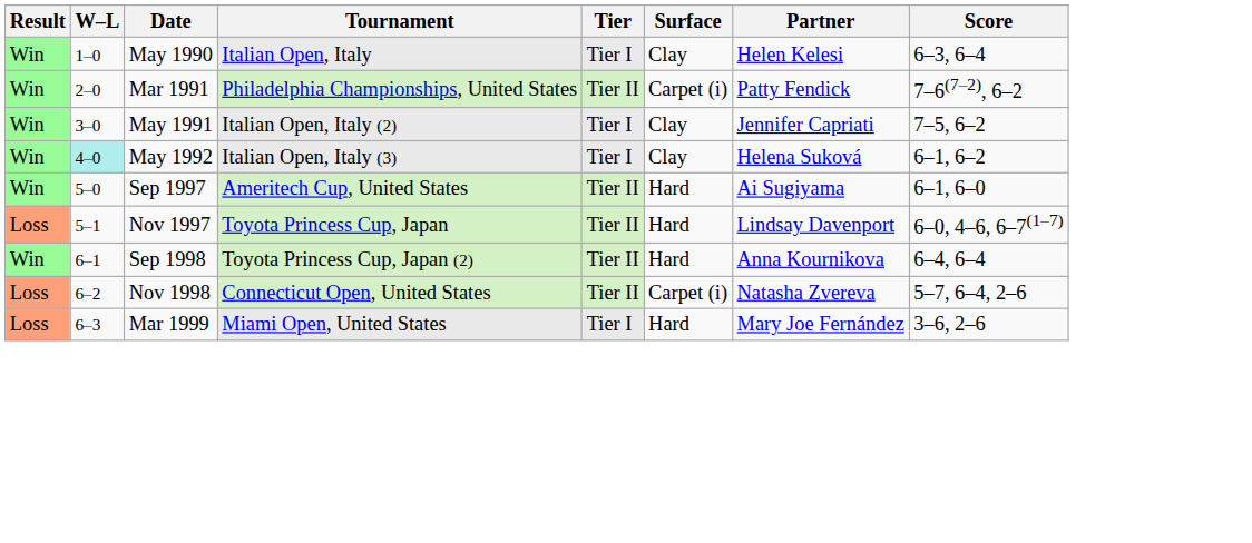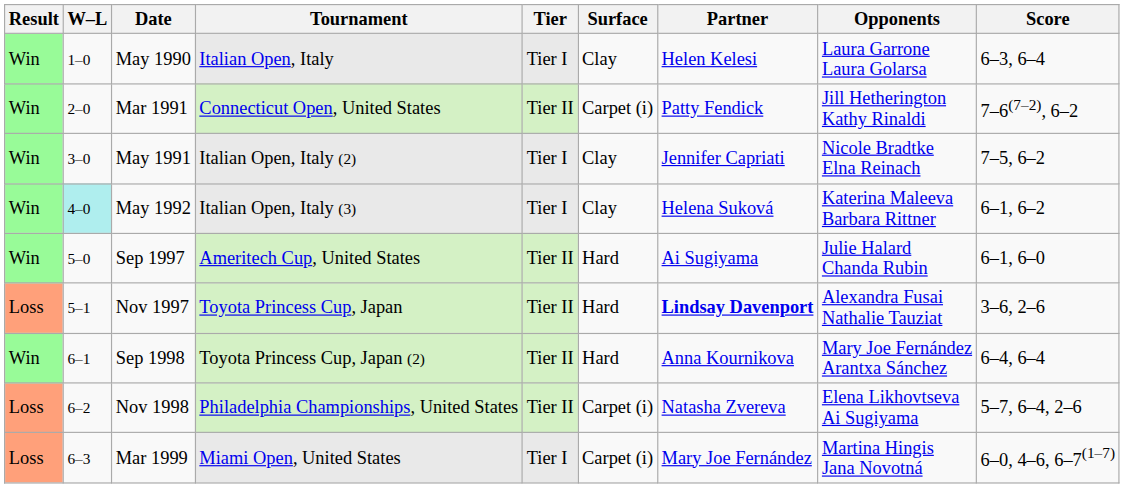+ column: Opponents | Laura Garrone Laura Golarsa | Jill Hetherington Kathy Rinaldi | Nicole Bradtke Elna Reinach | Katerina Maleeva Barbara Rittner | Julie Halard Chanda Rubin | Alexandra Fusai Nathalie Tauziat | Mary Joe Fernández Arantxa Sánchez | Elena Likhovtseva Ai Sugiyama | Martina Hingis Jana Novotná
Mar 1991 | Tournament: Philadelphia Championships, United States -> Connecticut Open, United States
Nov 1997 | Partner: normal -> bold
Nov 1997 | Score: 6–0, 4–6, 6–7(1–7) -> 3–6, 2–6
Nov 1998 | Tournament: Connecticut Open, United States -> Philadelphia Championships, United States
Mar 1999 | Surface: Hard -> Carpet (i)
Mar 1999 | Score: 3–6, 2–6 -> 6–0, 4–6, 6–7(1–7)
